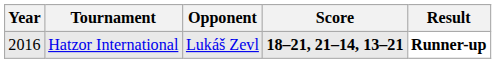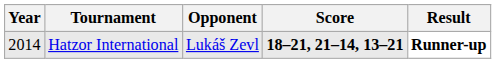Hatzor International | Year: 2016 -> 2014
